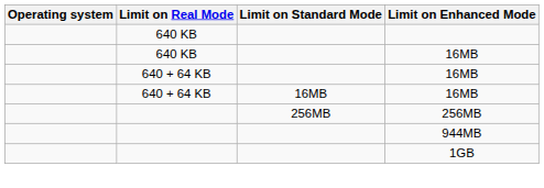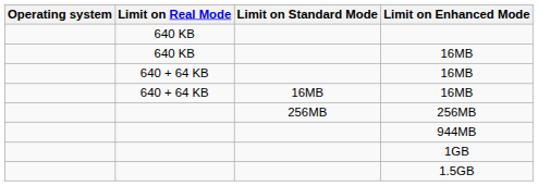+ row: 1.5GB
